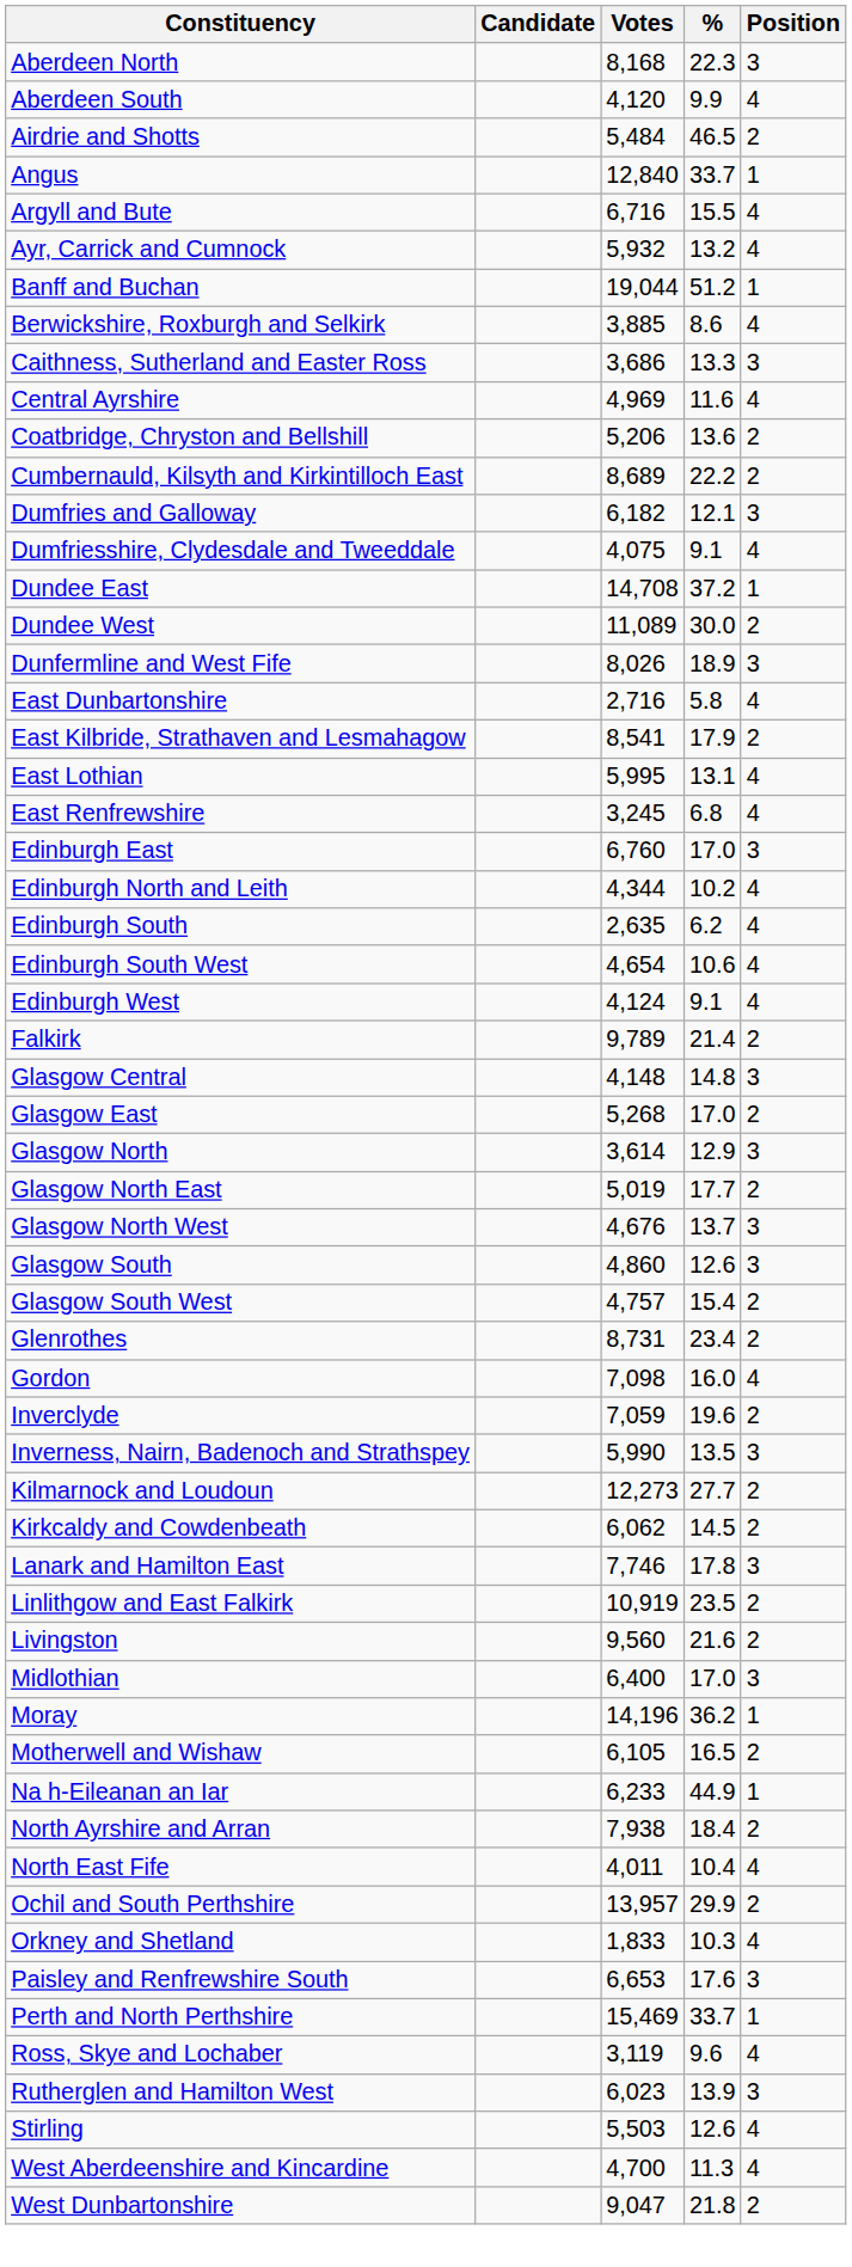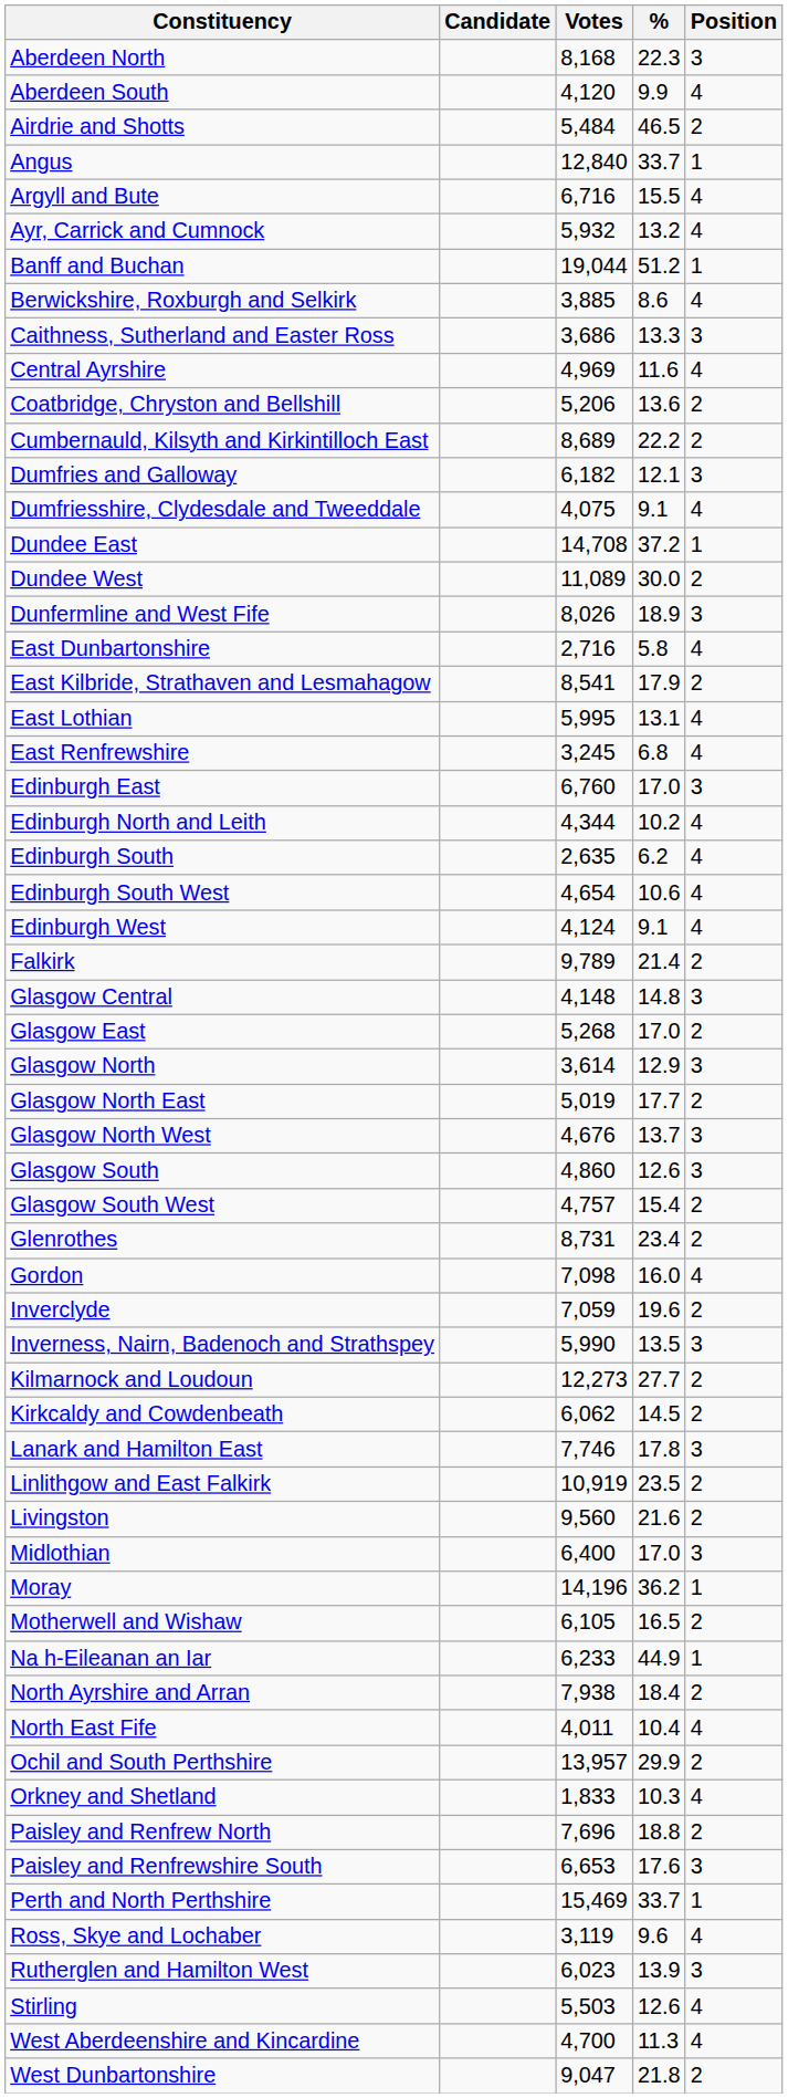+ row: Paisley and Renfrew North | 7,696 | 18.8 | 2
